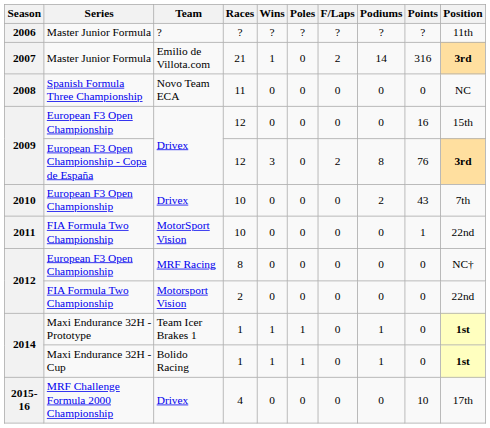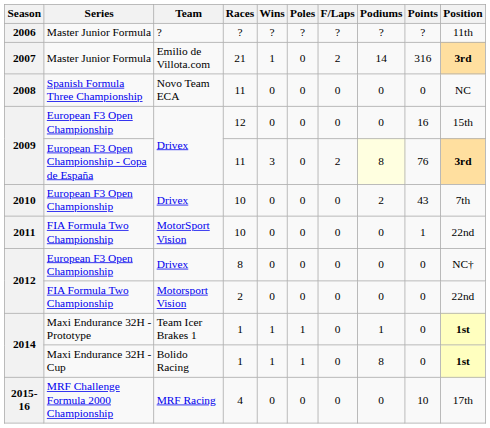2009 / European F3 Open Championship - Copa de España | Races: 12 -> 11
2009 / European F3 Open Championship - Copa de España | Podiums: no background -> lightyellow background
2012 / European F3 Open Championship | Team: MRF Racing -> Drivex
2014 / Maxi Endurance 32H - Cup | Podiums: 1 -> 8
2015-16 | Team: Drivex -> MRF Racing
